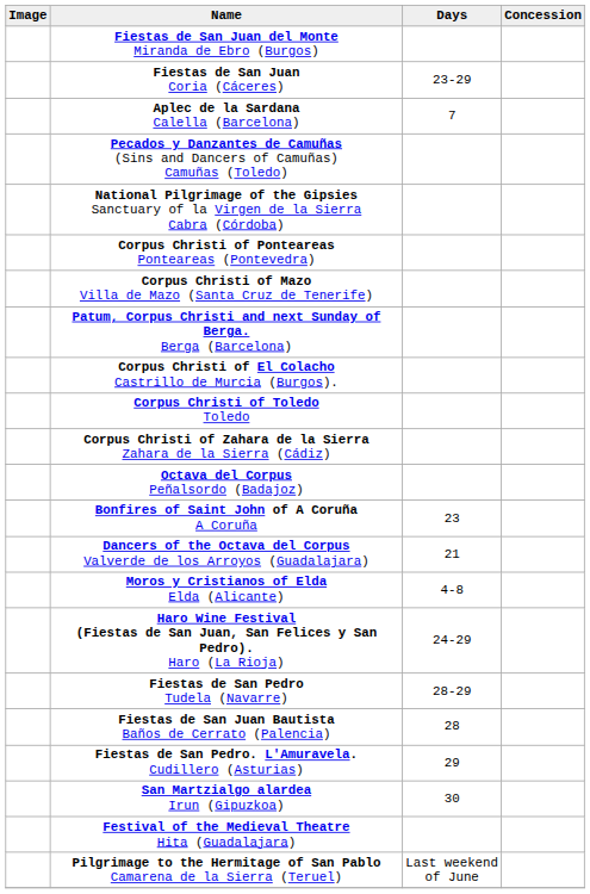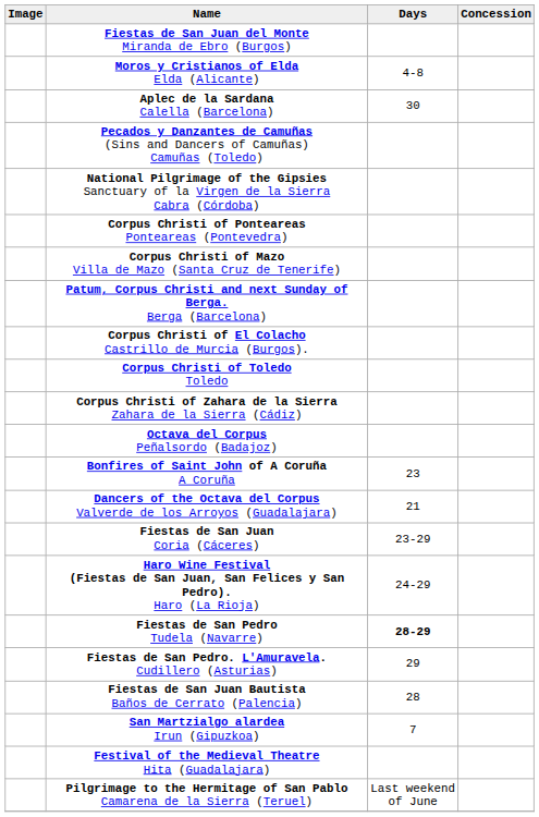rows swapped: Moros y Cristianos of Elda Elda (Alicante) <-> Fiestas de San Juan Coria (Cáceres)
Aplec de la Sardana Calella (Barcelona) | Days: 7 -> 30
Fiestas de San Pedro Tudela (Navarre) | Days: normal -> bold
rows swapped: Fiestas de San Juan Bautista Baños de Cerrato (Palencia) <-> Fiestas de San Pedro. L'Amuravela. Cudillero (Asturias)
San Martzialgo alardea Irun (Gipuzkoa) | Days: 30 -> 7
